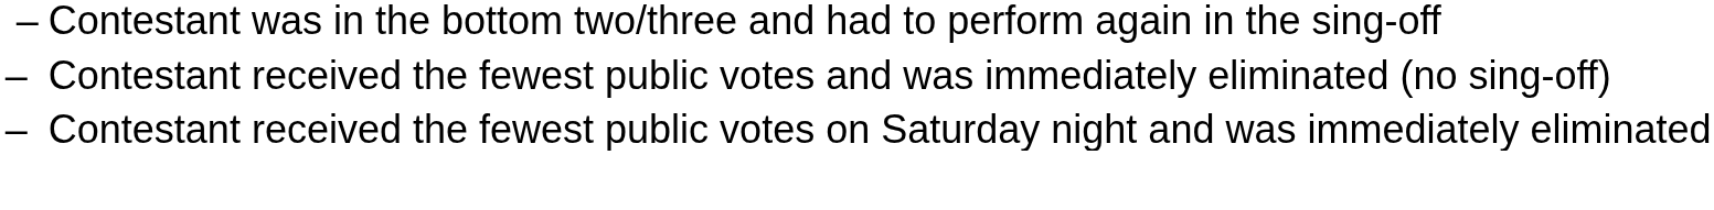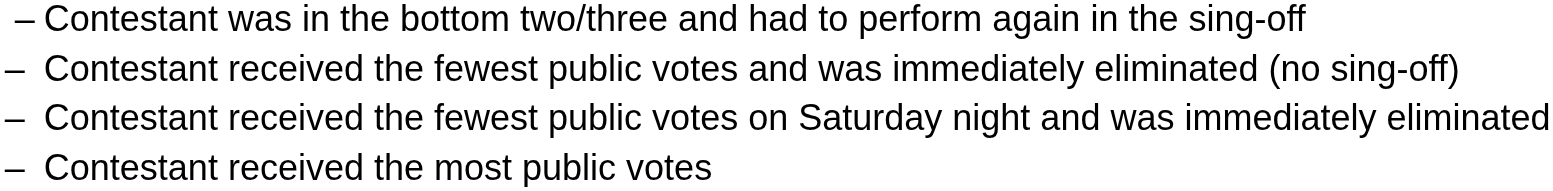+ row: – | Contestant received the most public votes
